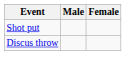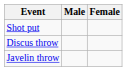+ row: Javelin throw
